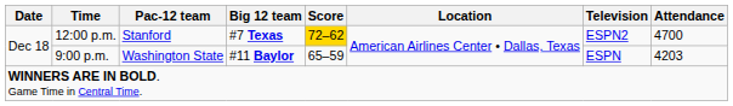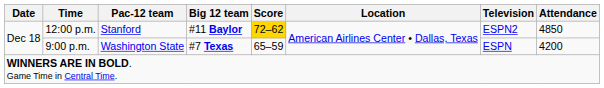12:00 p.m. | Big 12 team: #7 Texas -> #11 Baylor
12:00 p.m. | Attendance: 4700 -> 4850
9:00 p.m. | Big 12 team: #11 Baylor -> #7 Texas
9:00 p.m. | Attendance: 4203 -> 4200
